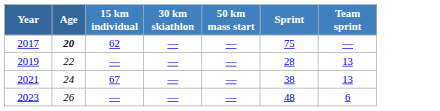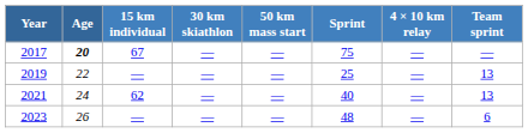+ column: 4 × 10 km relay | — | — | — | —
2017 | 15 km individual: 62 -> 67
2019 | Sprint: 28 -> 25
2021 | 15 km individual: 67 -> 62
2021 | Sprint: 38 -> 40
